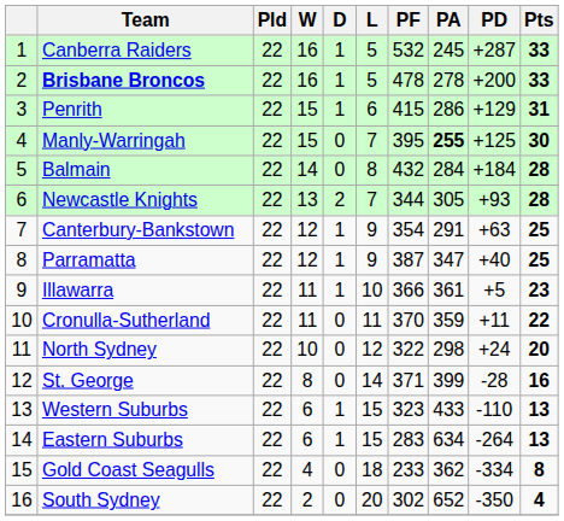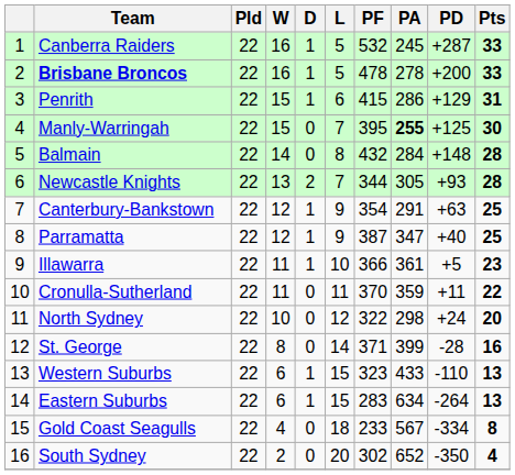Balmain | PD: +184 -> +148
Gold Coast Seagulls | PA: 362 -> 567
